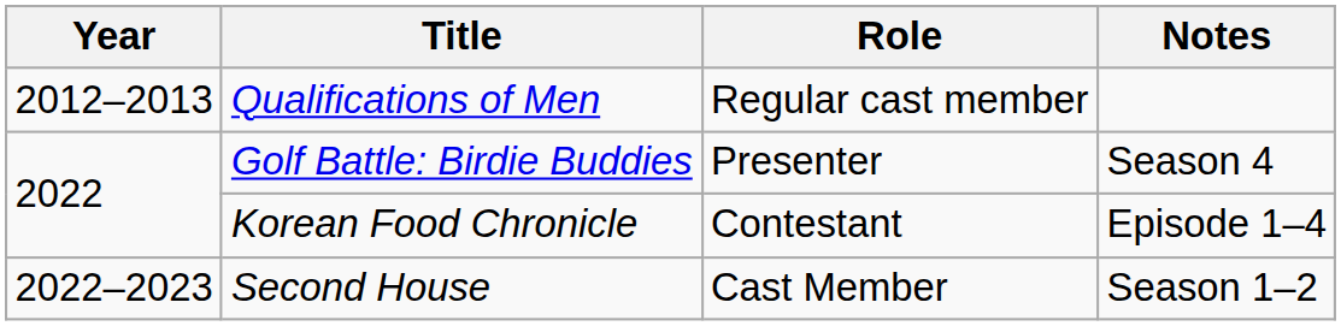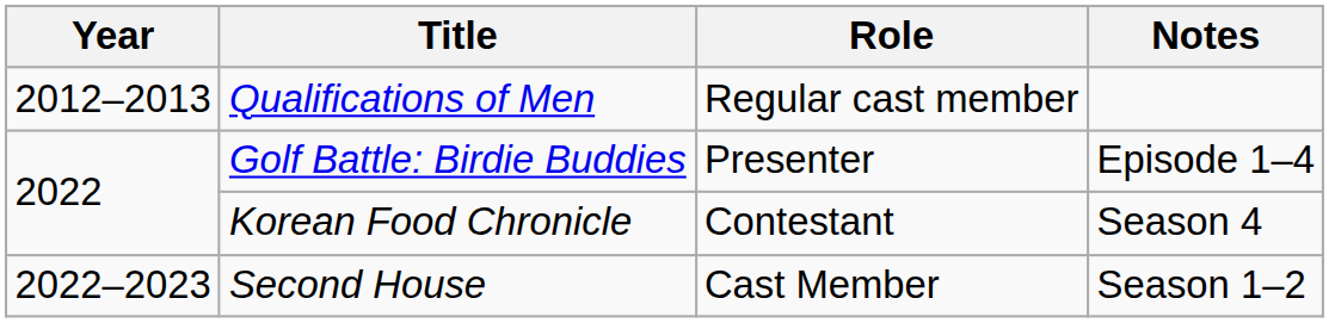Golf Battle: Birdie Buddies | Notes: Season 4 -> Episode 1–4
Korean Food Chronicle | Notes: Episode 1–4 -> Season 4
